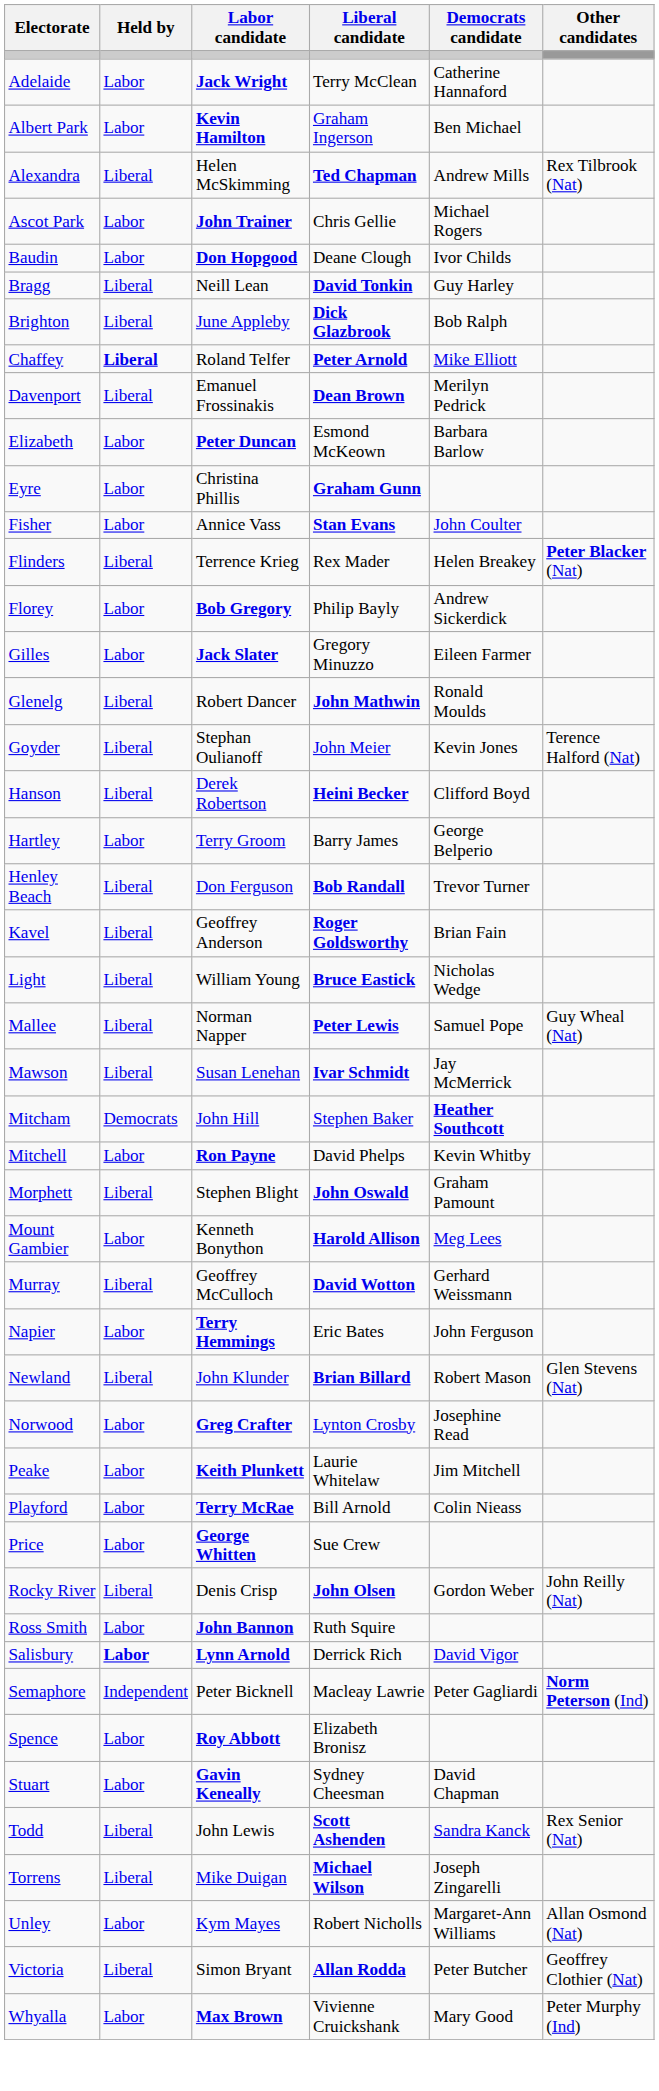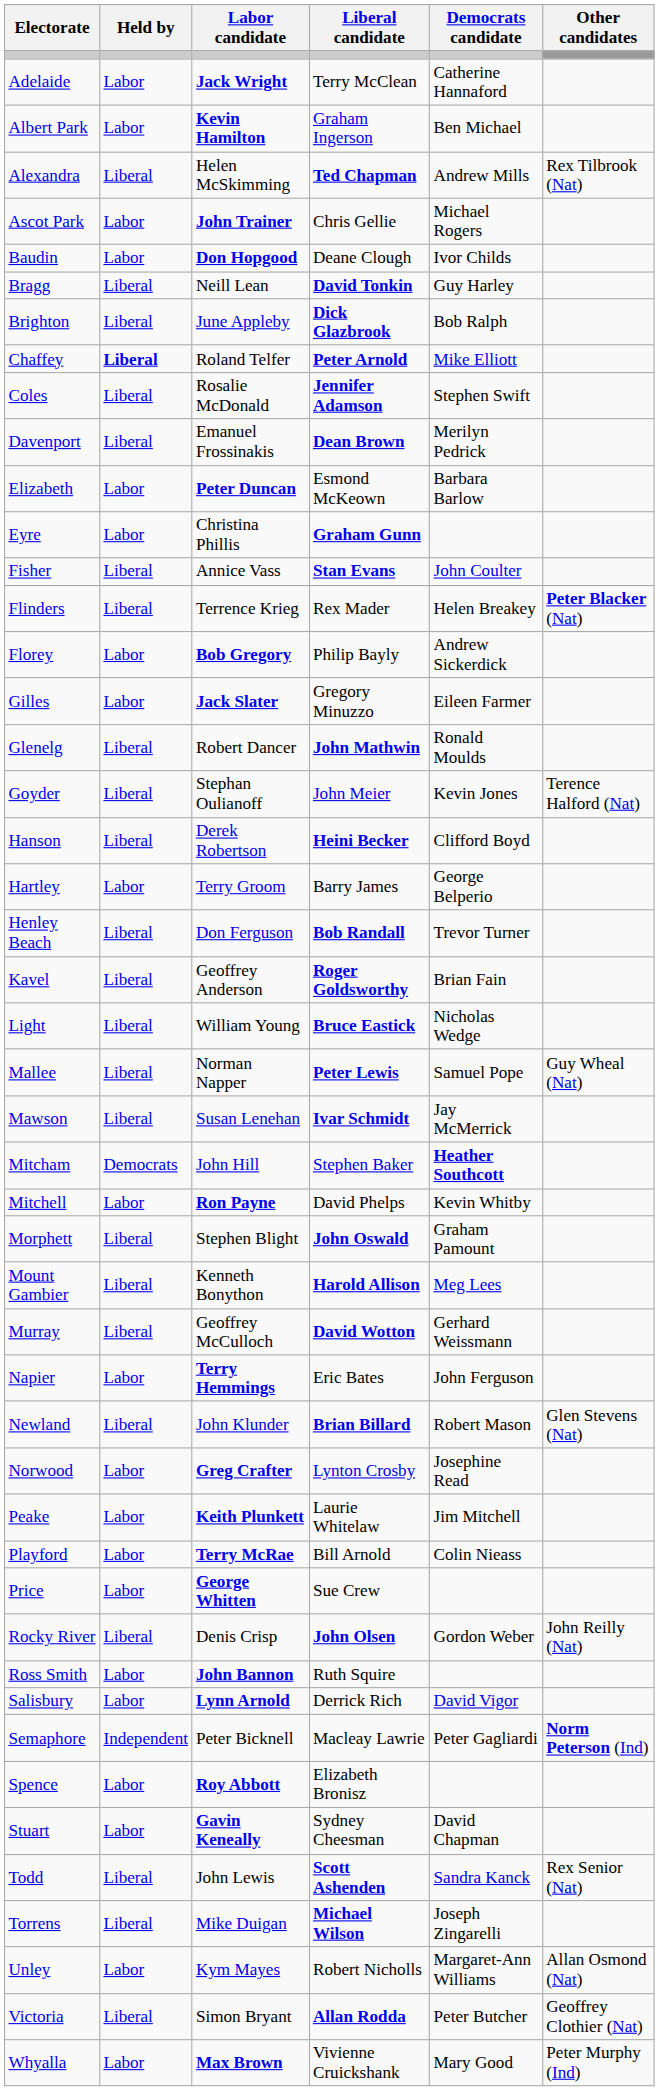+ row: Coles | Liberal | Rosalie McDonald | Jennifer Adamson | Stephen Swift
Fisher | Held by: Labor -> Liberal
Mount Gambier | Held by: Labor -> Liberal
Salisbury | Held by: bold -> normal
